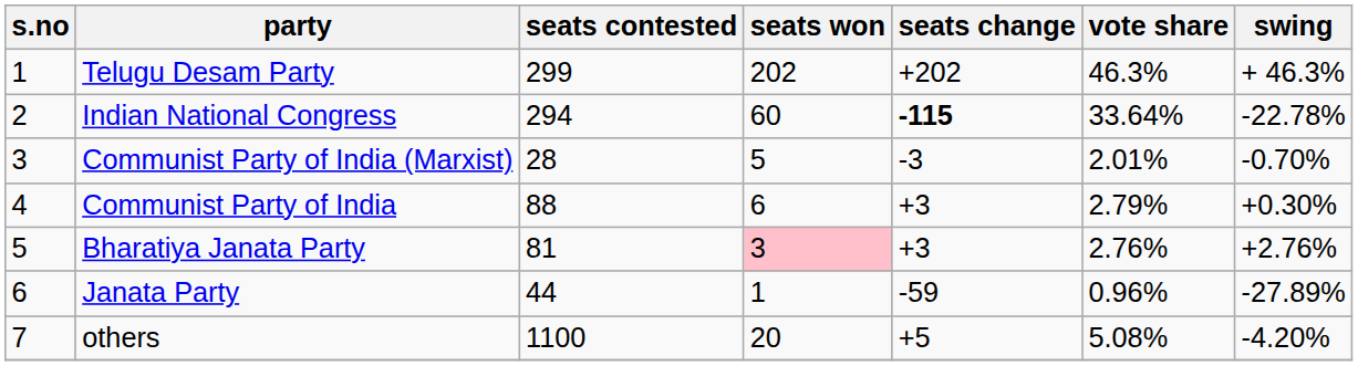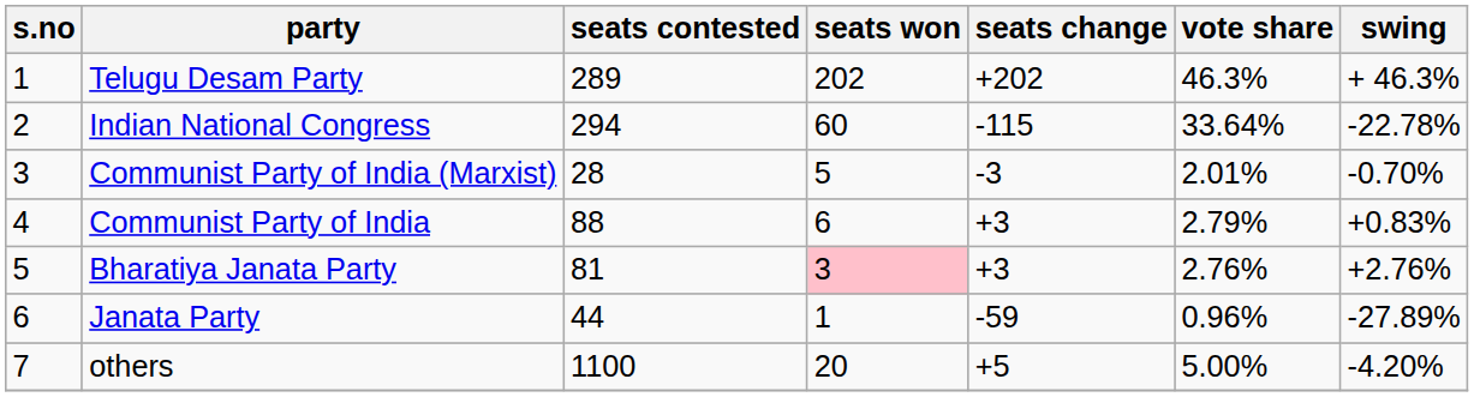Telugu Desam Party | seats contested: 299 -> 289
Indian National Congress | seats change: bold -> normal
Communist Party of India | swing: +0.30% -> +0.83%
others | vote share: 5.08% -> 5.00%
